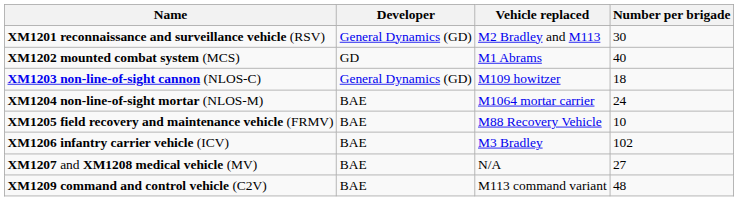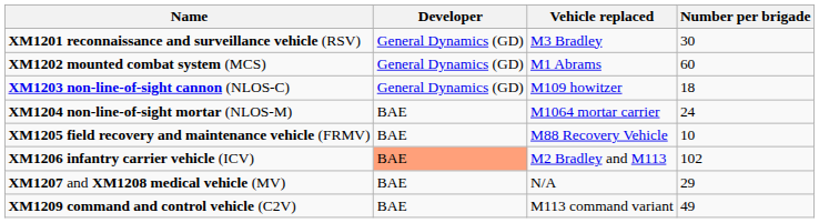XM1201 reconnaissance and surveillance vehicle (RSV) | Vehicle replaced: M2 Bradley and M113 -> M3 Bradley
XM1202 mounted combat system (MCS) | Developer: GD -> General Dynamics (GD)
XM1202 mounted combat system (MCS) | Number per brigade: 40 -> 60
XM1206 infantry carrier vehicle (ICV) | Developer: no background -> lightsalmon background
XM1206 infantry carrier vehicle (ICV) | Vehicle replaced: M3 Bradley -> M2 Bradley and M113
XM1207 and XM1208 medical vehicle (MV) | Number per brigade: 27 -> 29
XM1209 command and control vehicle (C2V) | Number per brigade: 48 -> 49
